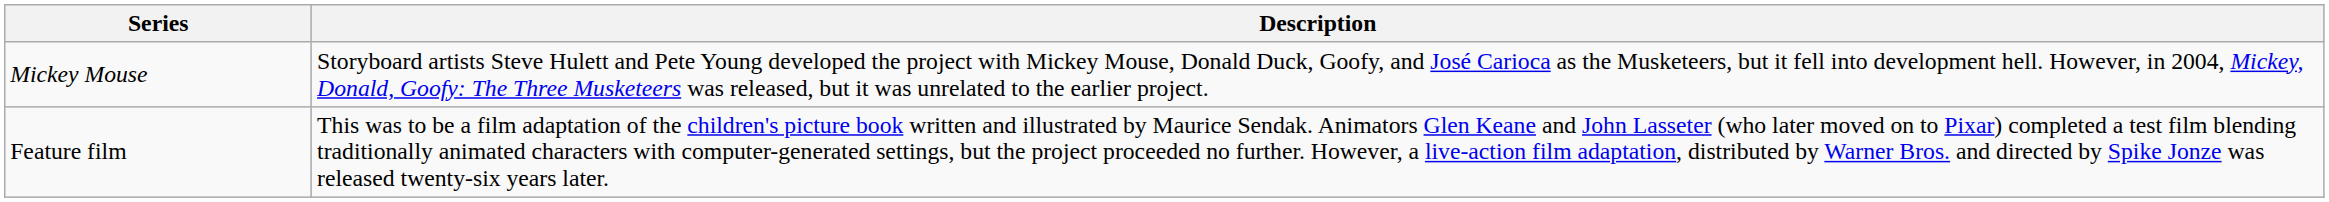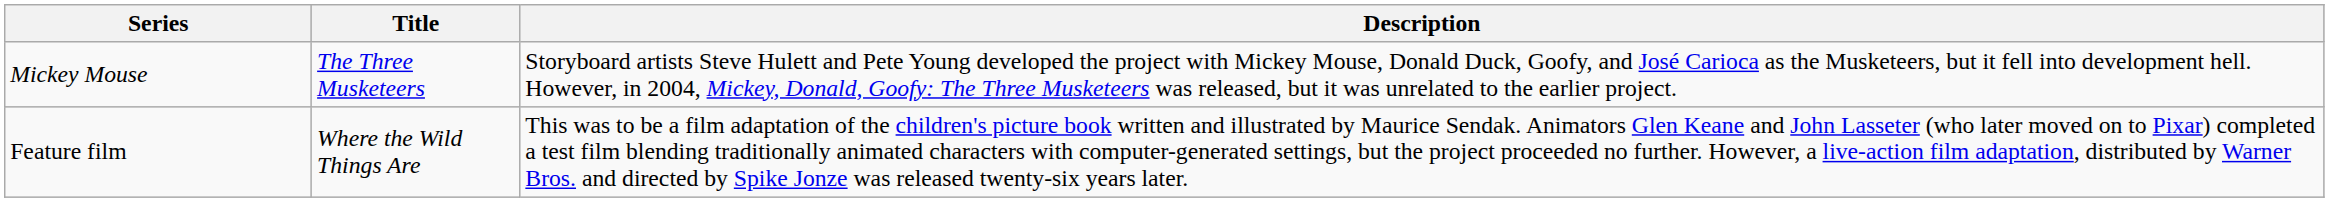+ column: Title | The Three Musketeers | Where the Wild Things Are
